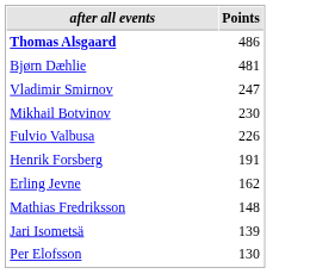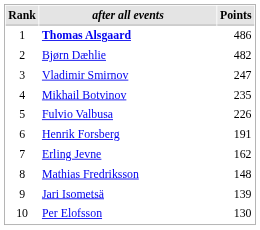+ column: Rank | 1 | 2 | 3 | 4 | 5 | 6 | 7 | 8 | 9 | 10
Bjørn Dæhlie | Points: 481 -> 482
Mikhail Botvinov | Points: 230 -> 235
